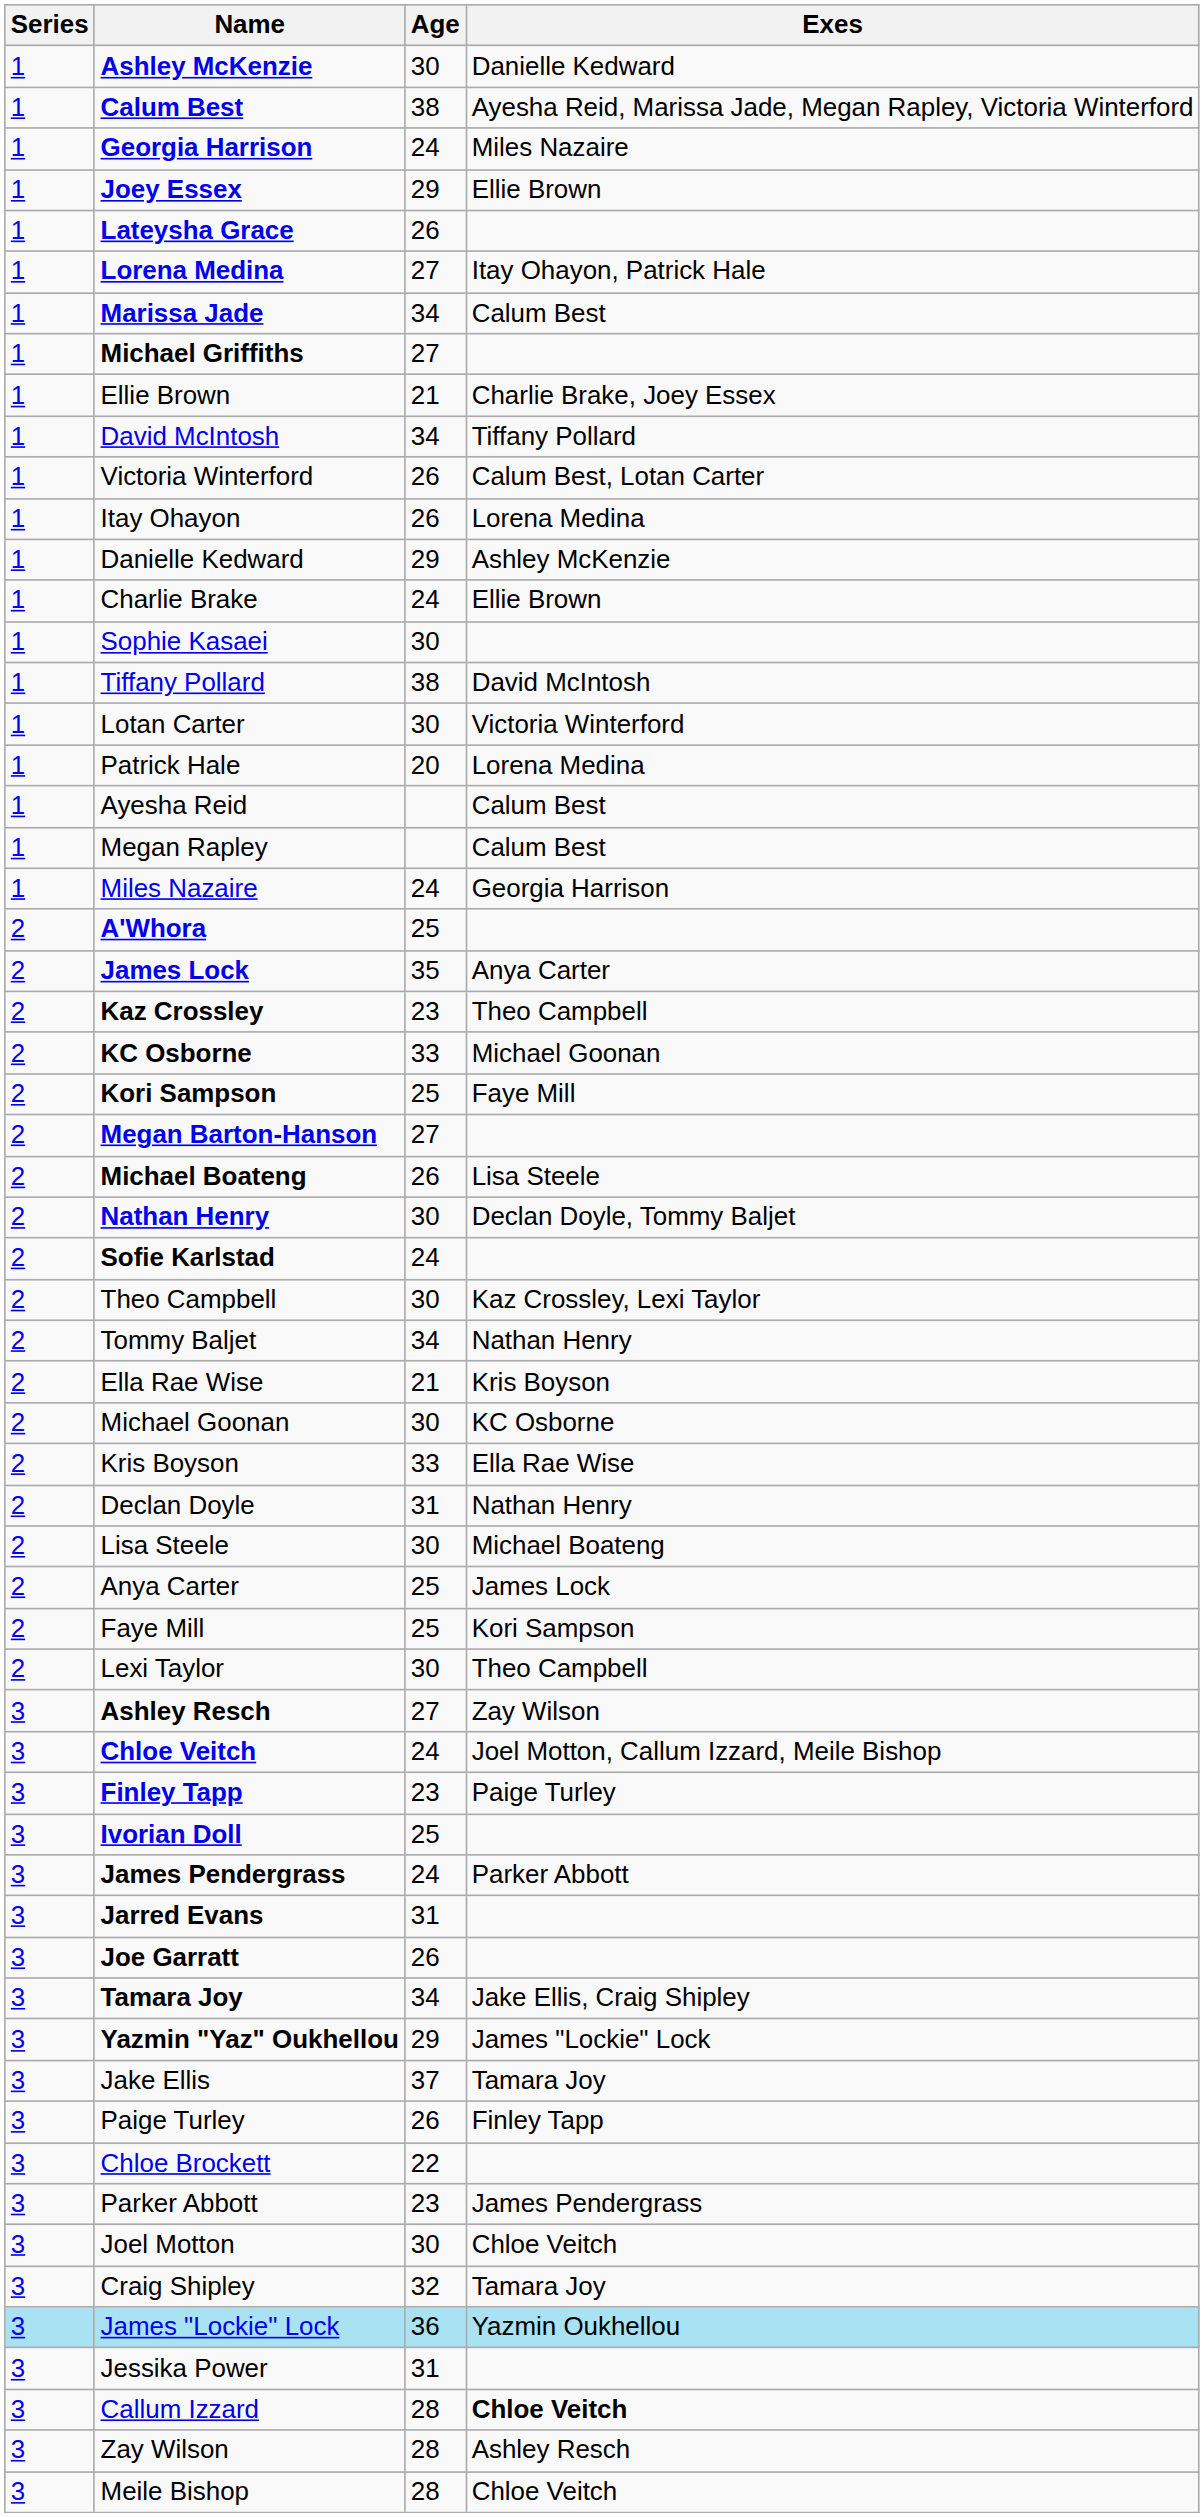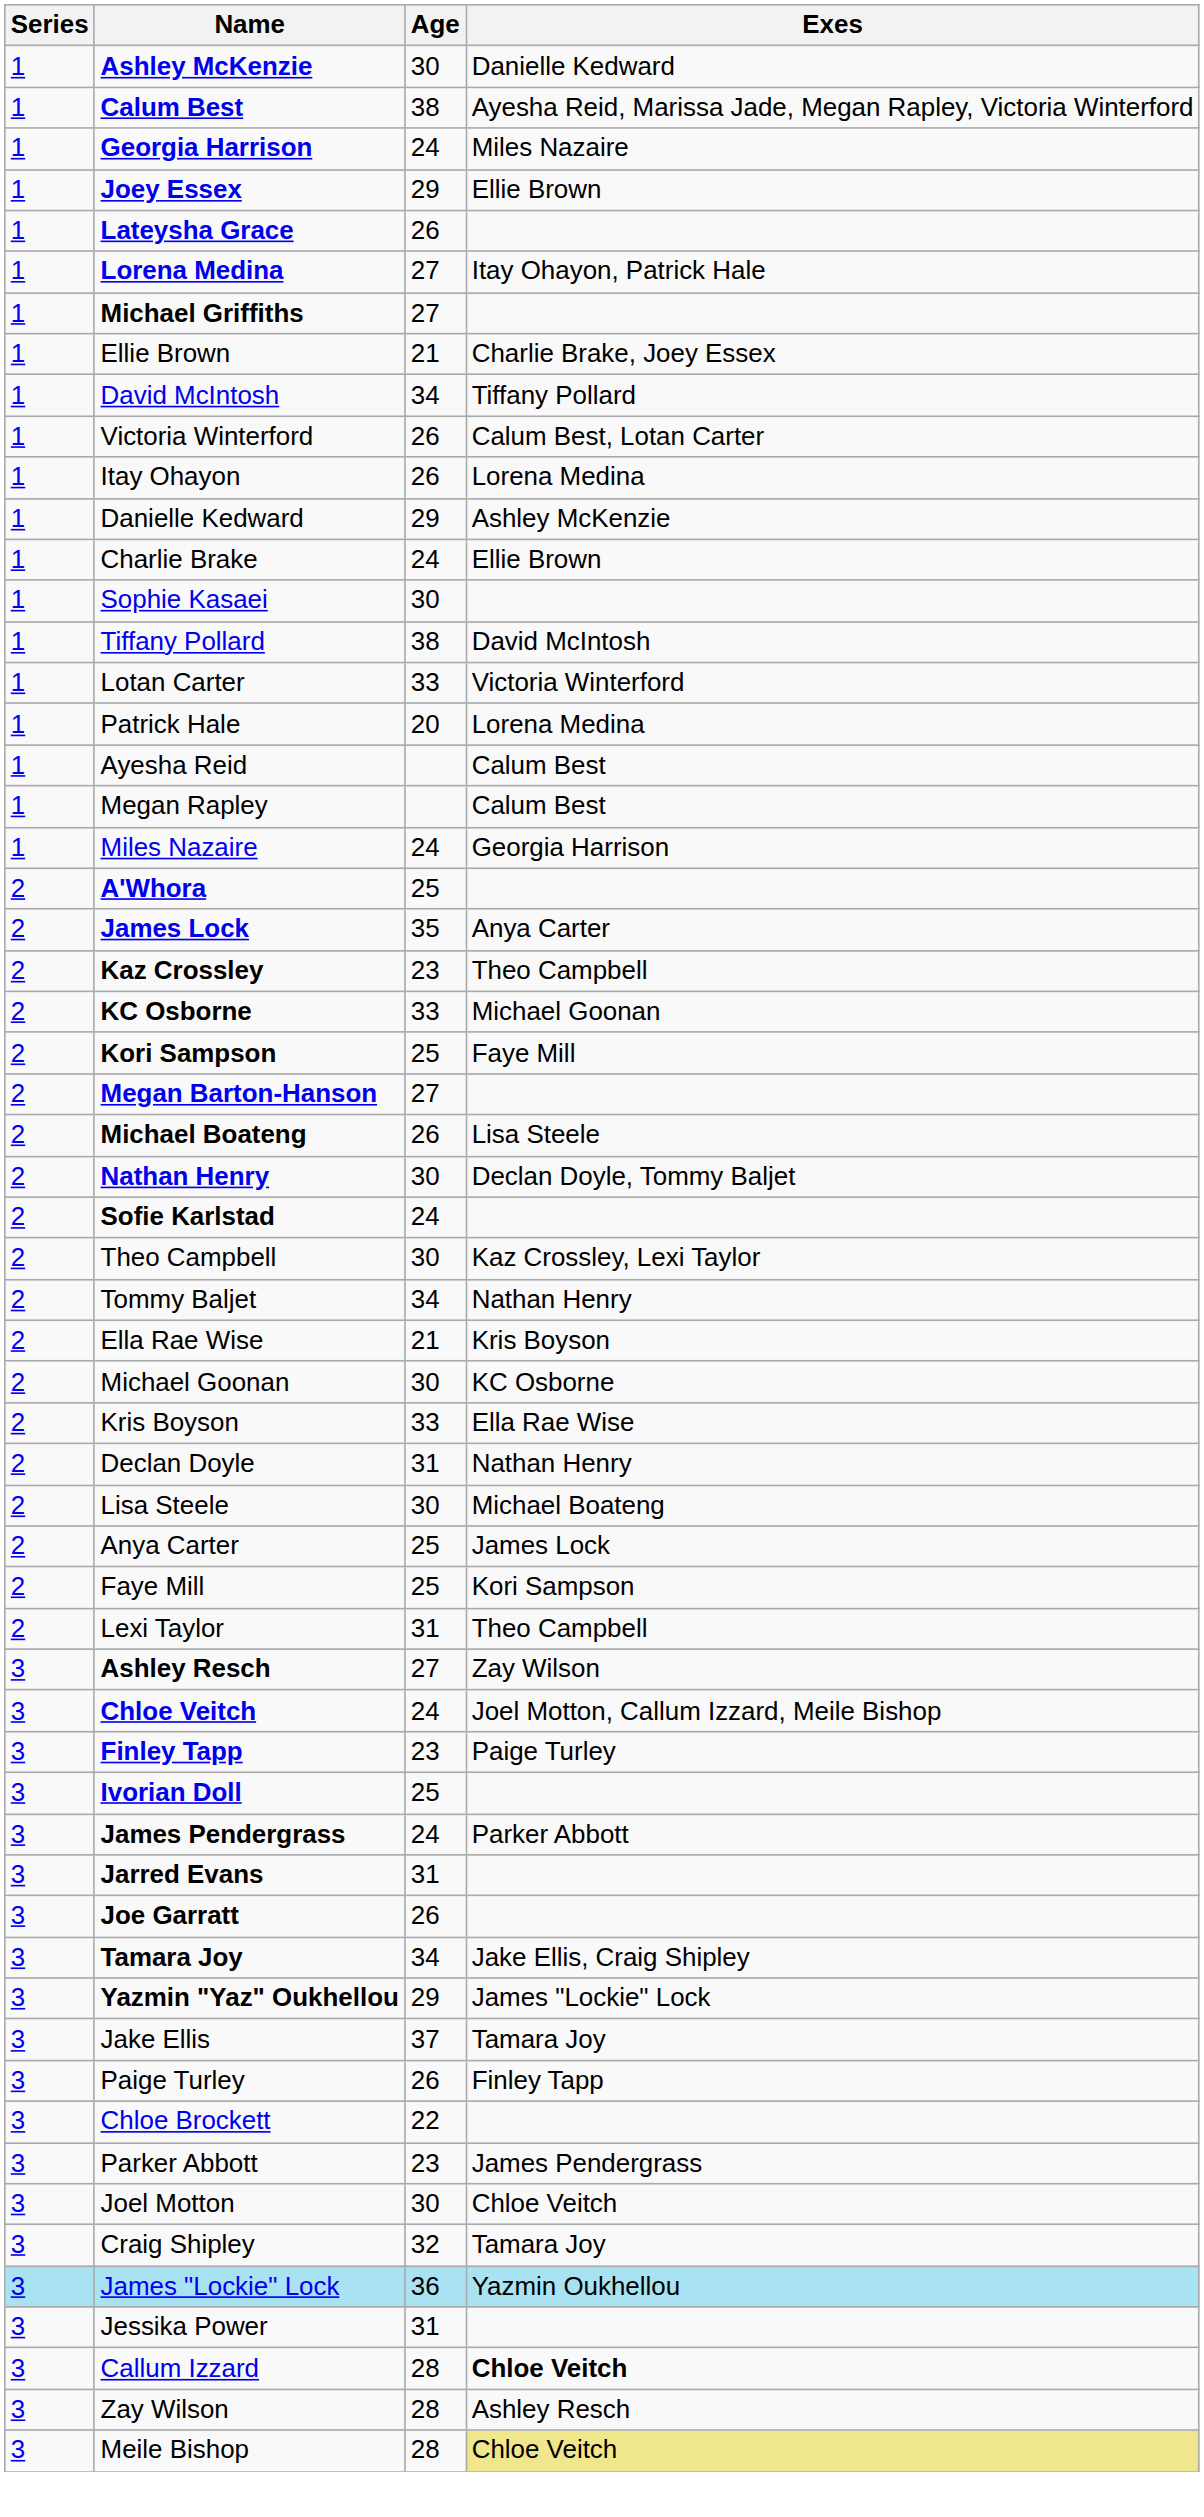- row: 1 | Marissa Jade | 34 | Calum Best
Lotan Carter | Age: 30 -> 33
Lexi Taylor | Age: 30 -> 31
Meile Bishop | Exes: no background -> khaki background
